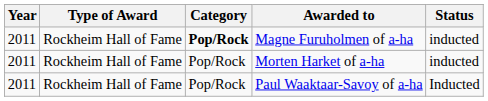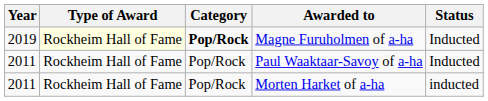Magne Furuholmen of a-ha | Year: 2011 -> 2019
Magne Furuholmen of a-ha | Type of Award: no background -> lightyellow background
Magne Furuholmen of a-ha | Status: inducted -> Inducted
rows swapped: Morten Harket of a-ha <-> Paul Waaktaar-Savoy of a-ha
